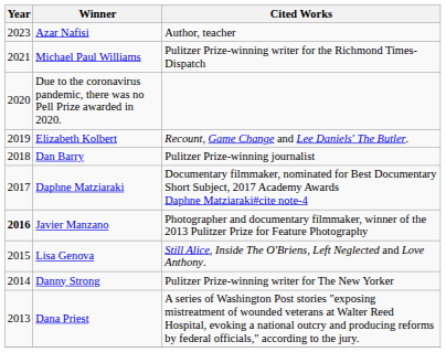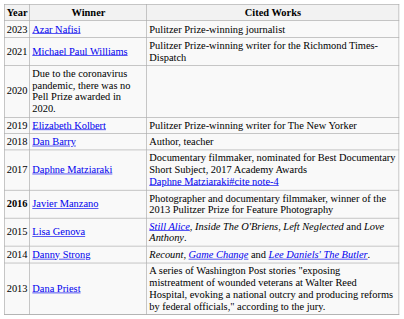Azar Nafisi | Cited Works: Author, teacher -> Pulitzer Prize-winning journalist
Elizabeth Kolbert | Cited Works: Recount, Game Change and Lee Daniels' The Butler. -> Pulitzer Prize-winning writer for The New Yorker
Dan Barry | Cited Works: Pulitzer Prize-winning journalist -> Author, teacher
Danny Strong | Cited Works: Pulitzer Prize-winning writer for The New Yorker -> Recount, Game Change and Lee Daniels' The Butler.
